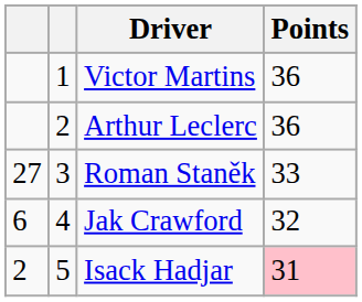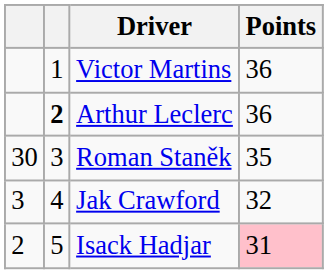Arthur Leclerc | column 2: normal -> bold
Roman Staněk | column 1: 27 -> 30
Roman Staněk | Points: 33 -> 35
Jak Crawford | column 1: 6 -> 3
